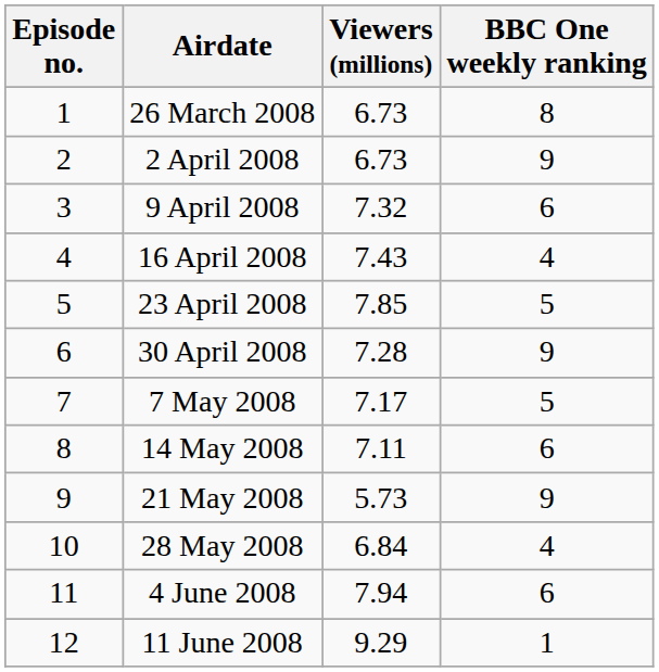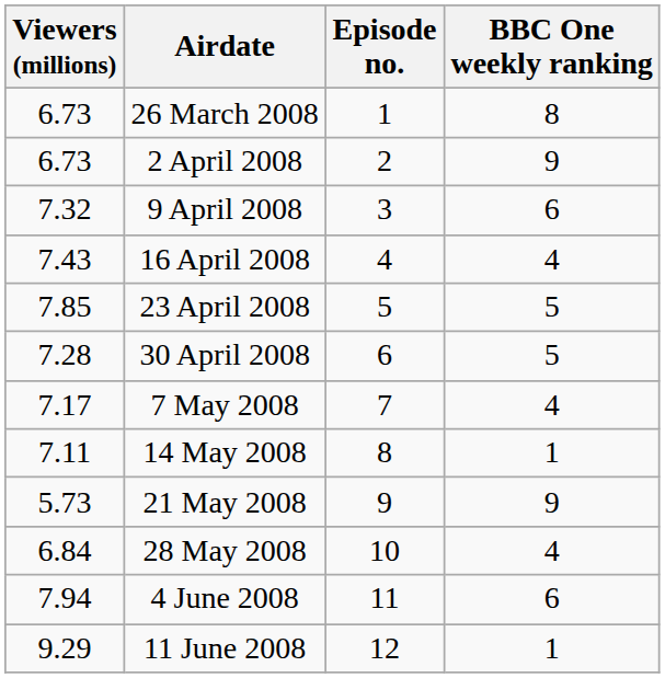columns swapped: Episode no. <-> Viewers (millions)
30 April 2008 | BBC One weekly ranking: 9 -> 5
7 May 2008 | BBC One weekly ranking: 5 -> 4
14 May 2008 | BBC One weekly ranking: 6 -> 1
